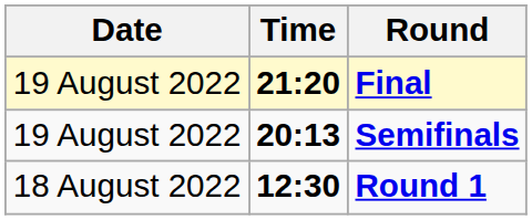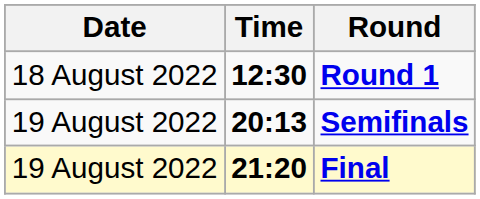rows swapped: Round 1 <-> Final
